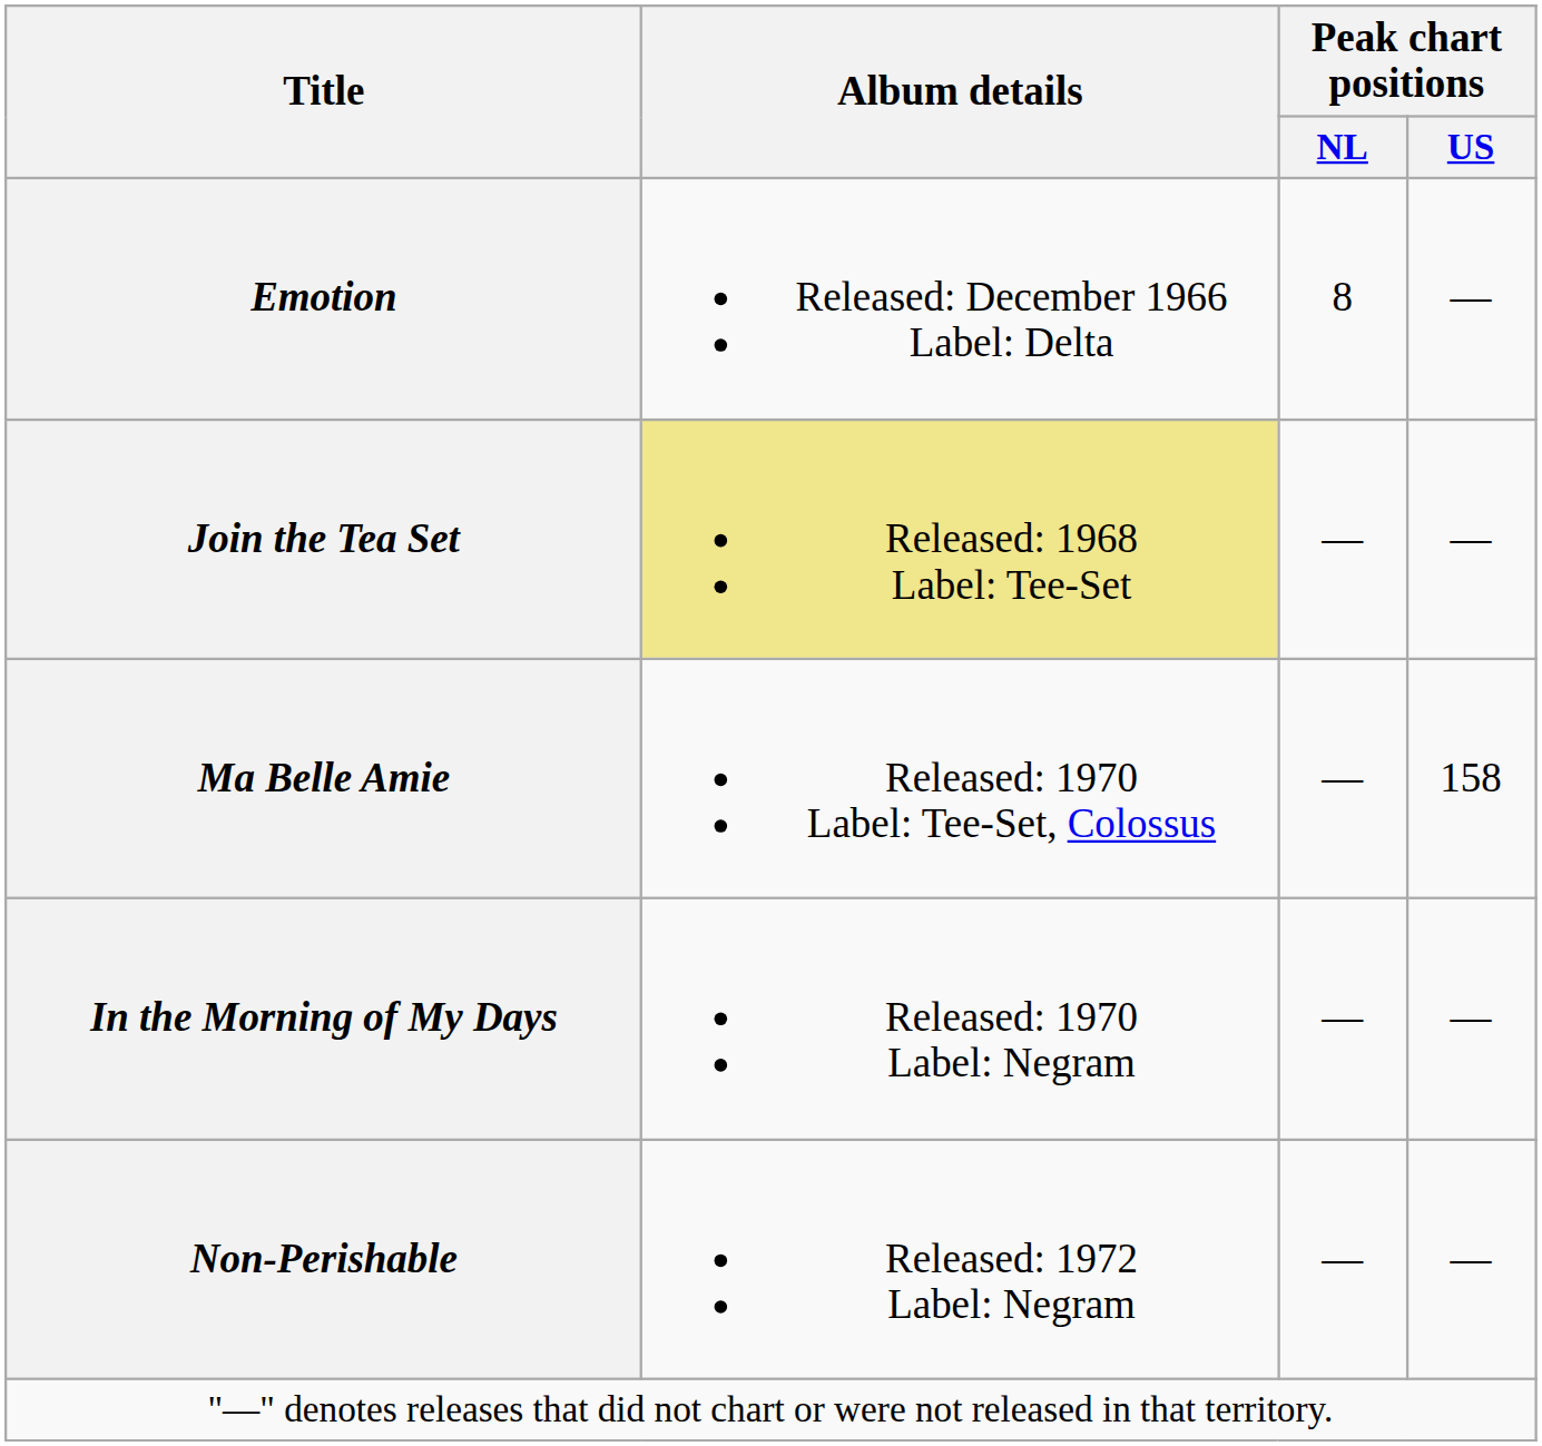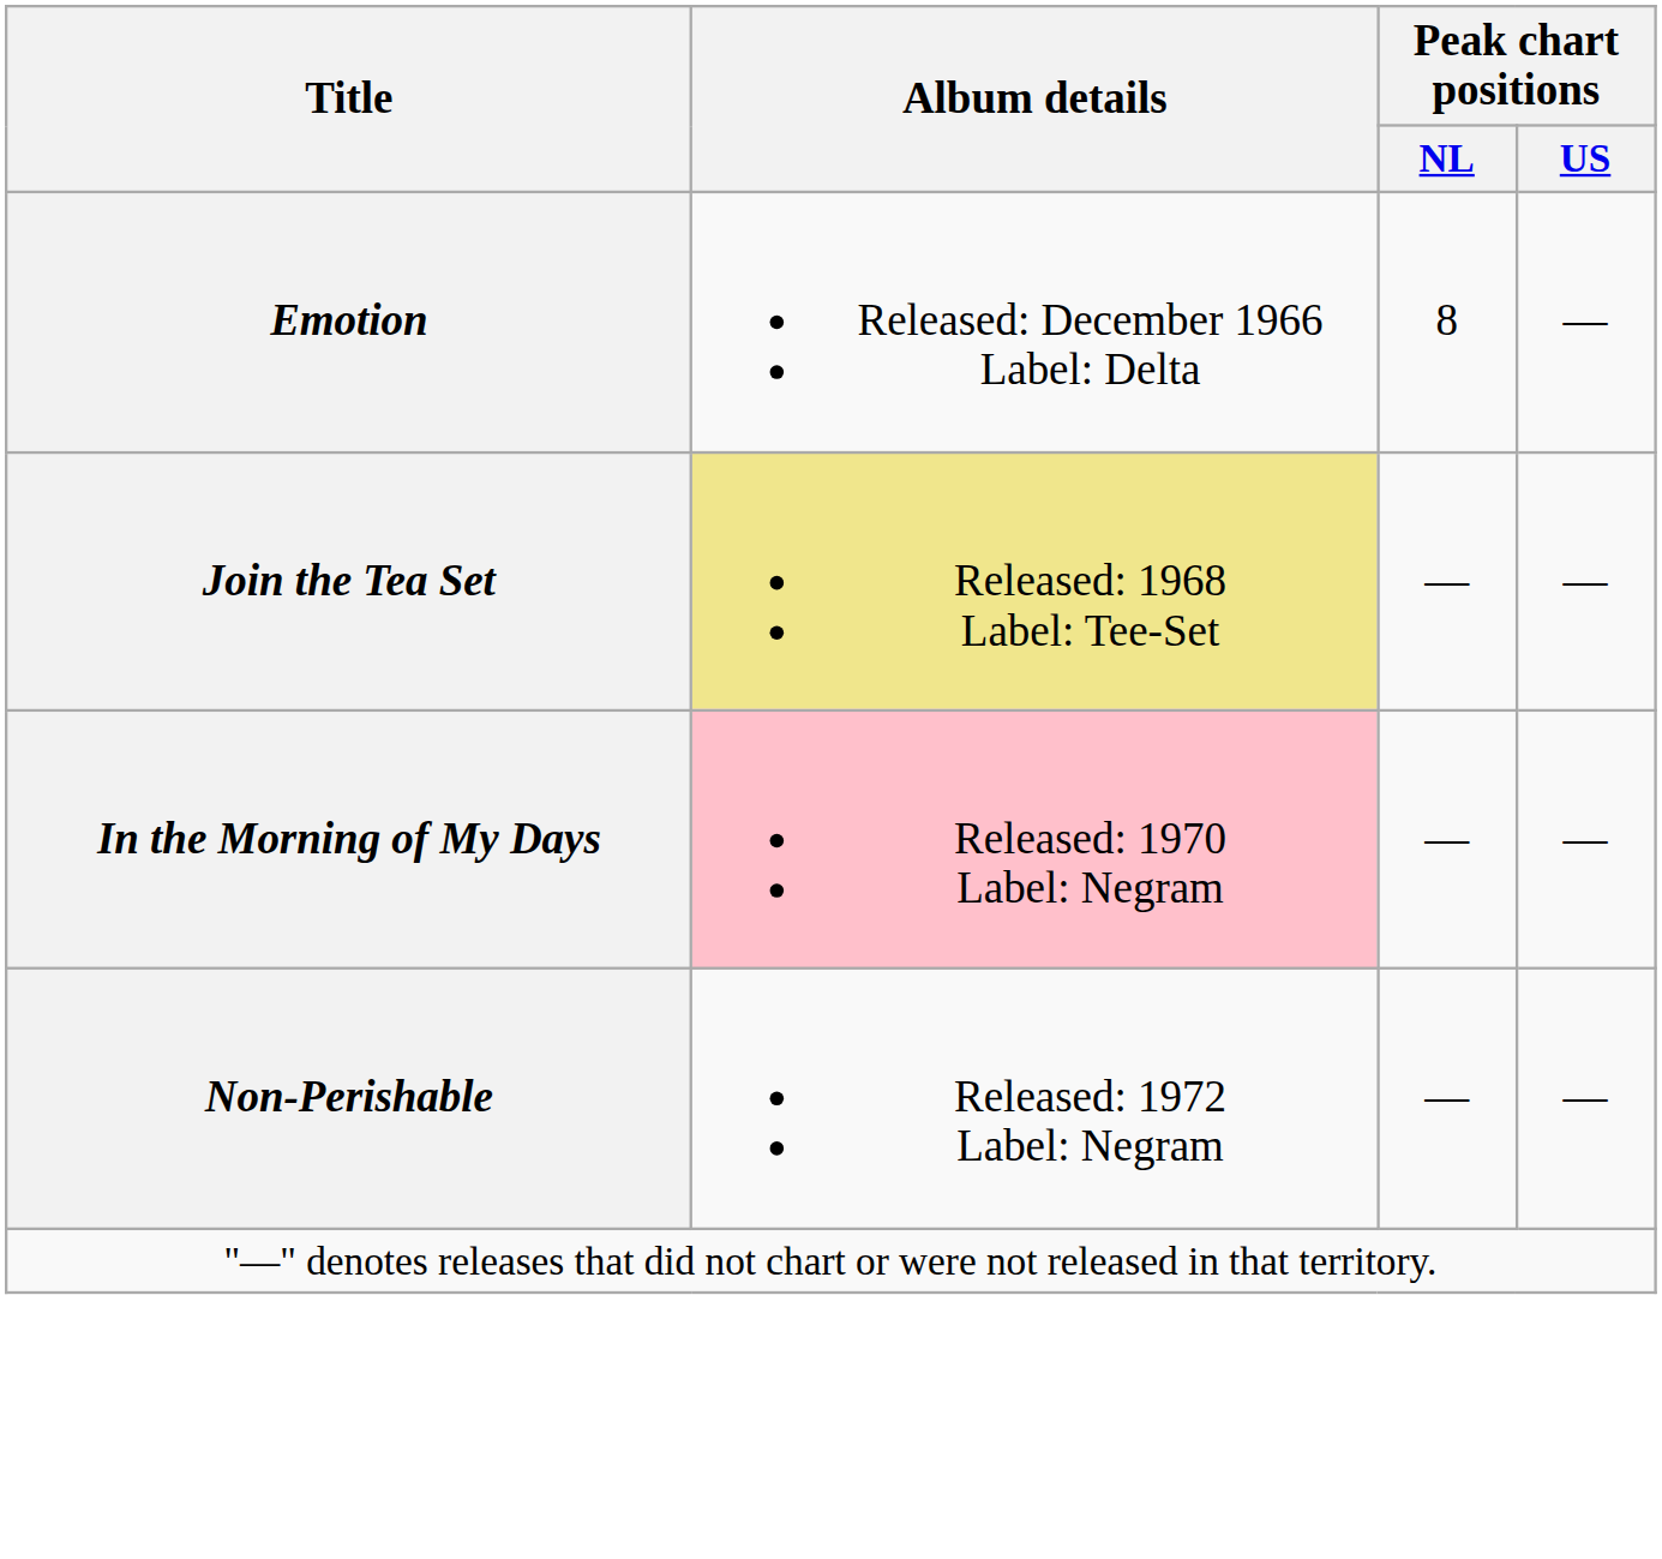- row: Ma Belle Amie | Released: 1970 Label: Tee-Set, Colossus | — | 158
In the Morning of My Days | Album details: no background -> pink background
